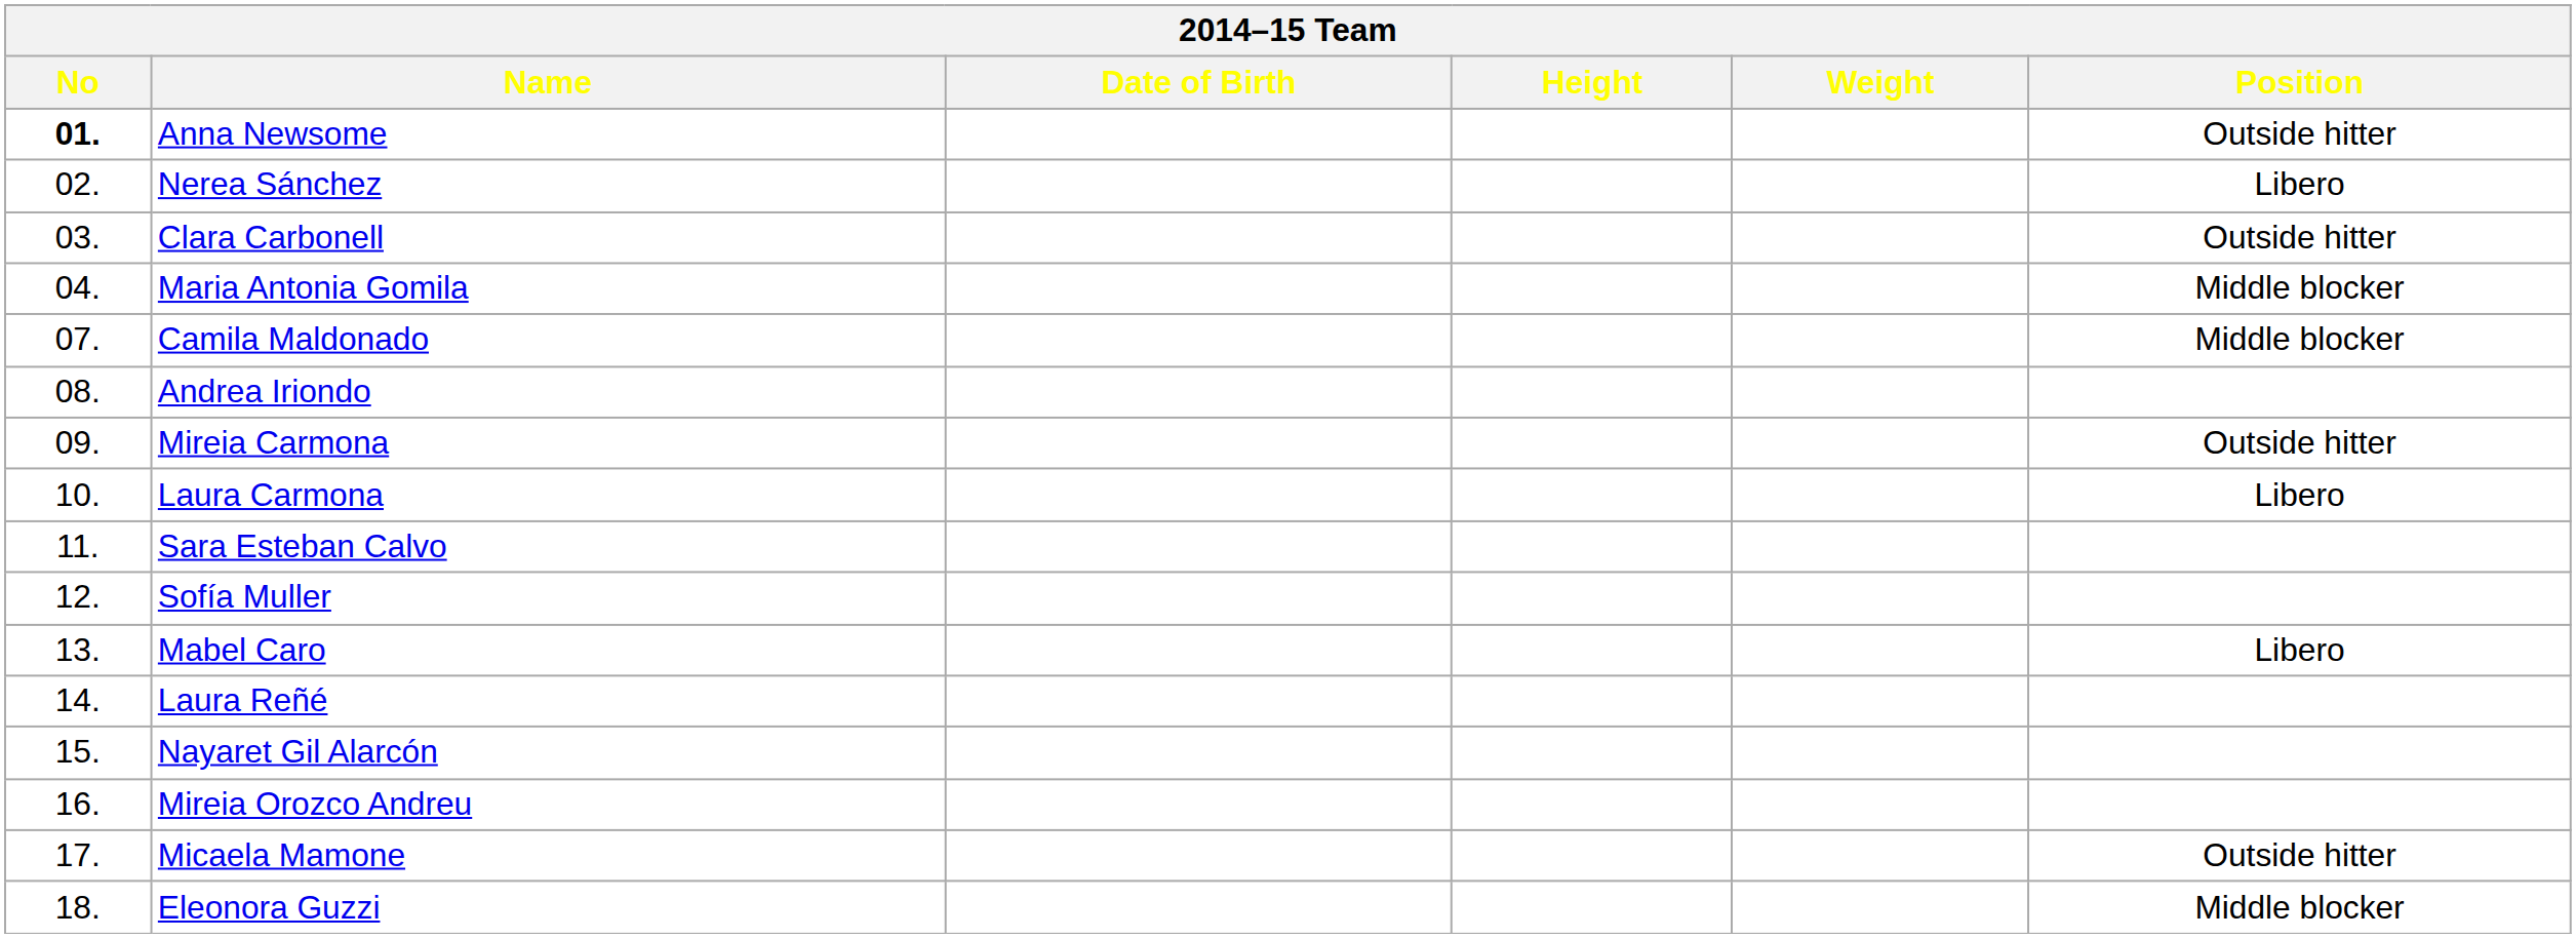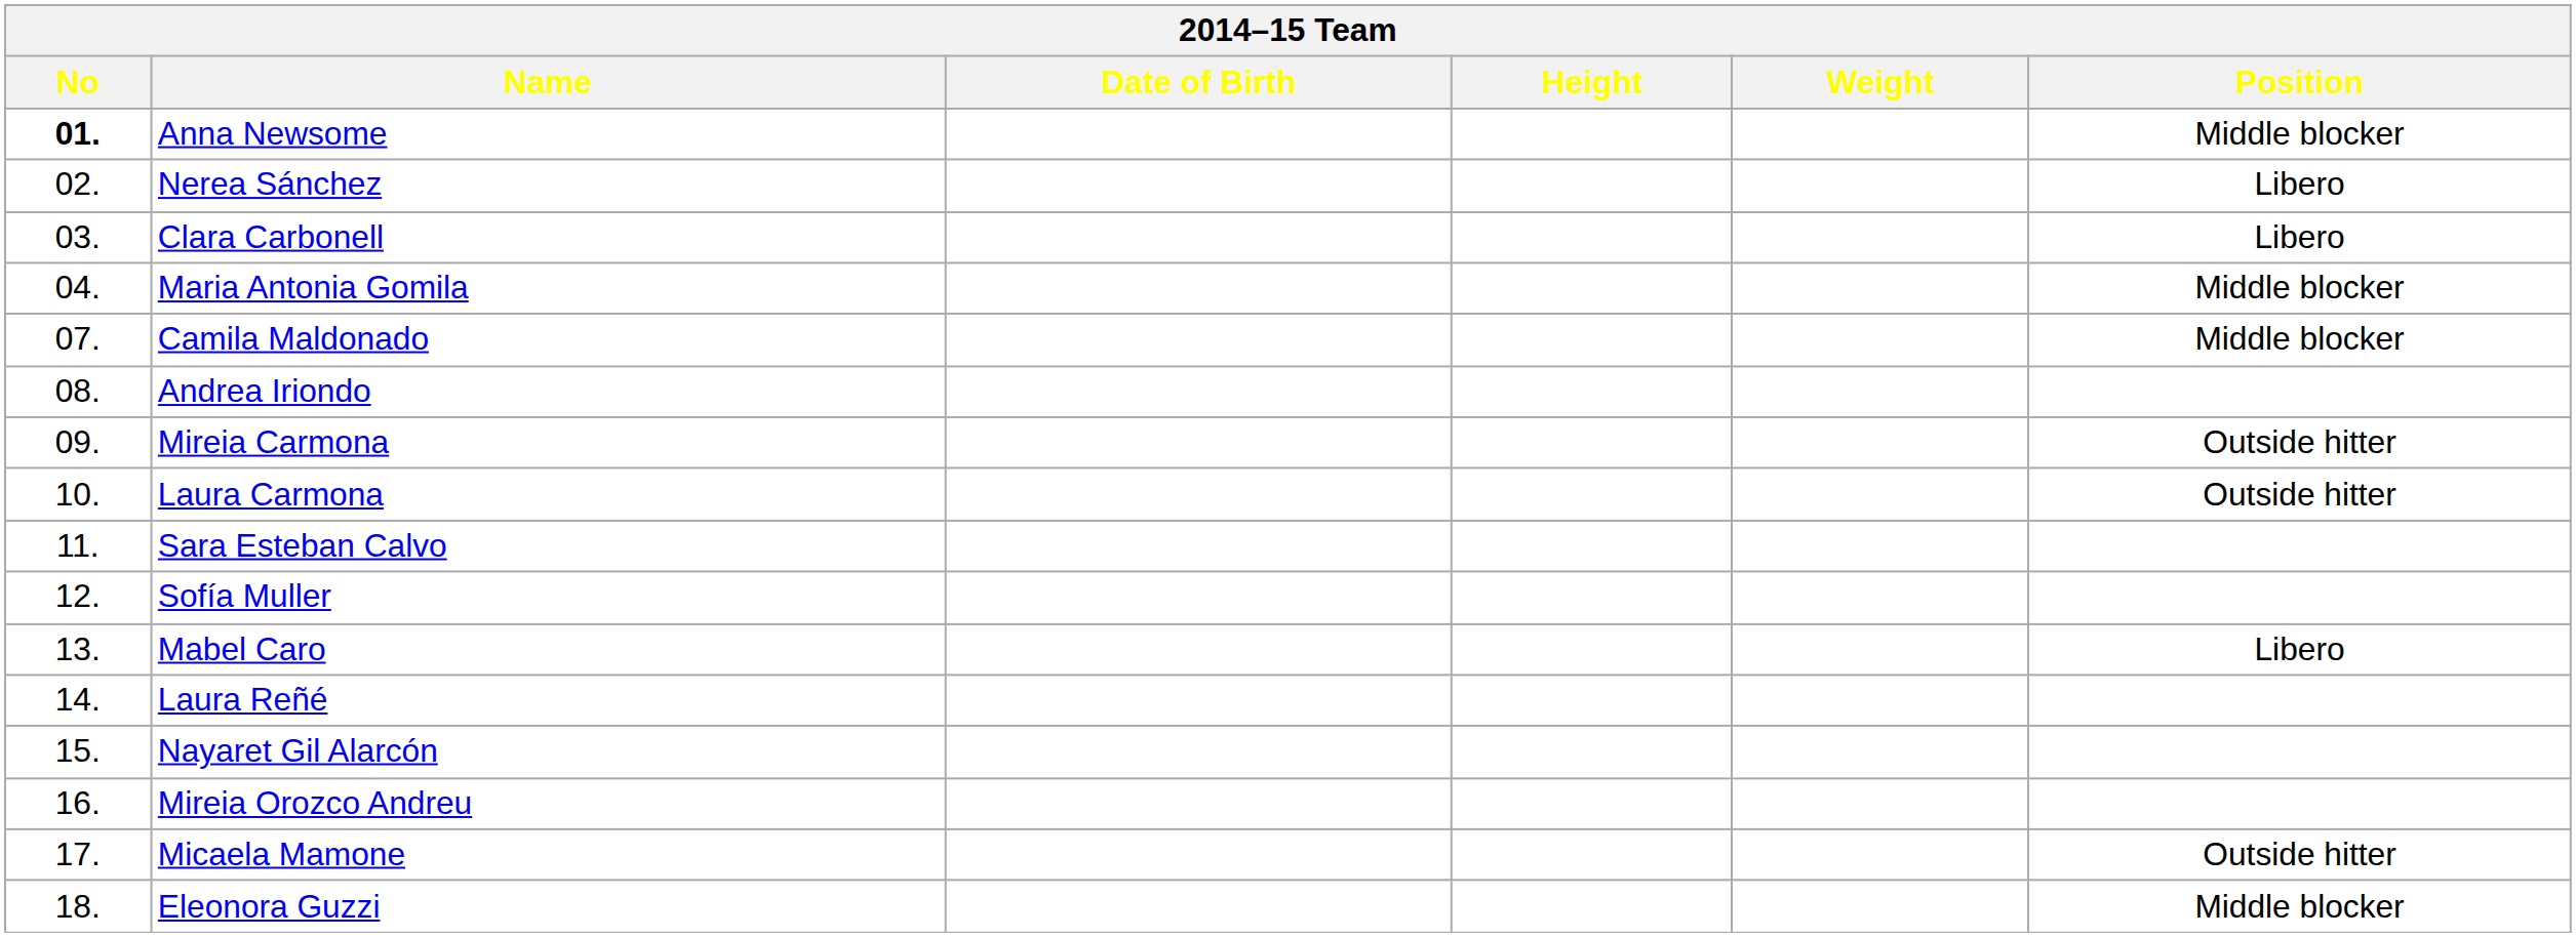Anna Newsome | Position: Outside hitter -> Middle blocker
Clara Carbonell | Position: Outside hitter -> Libero
Laura Carmona | Position: Libero -> Outside hitter
